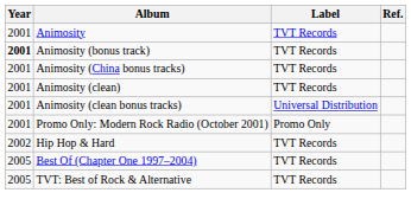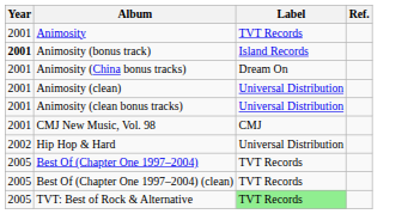Animosity (bonus track) | Label: TVT Records -> Island Records
Animosity (China bonus tracks) | Label: TVT Records -> Dream On
Animosity (clean) | Label: TVT Records -> Universal Distribution
+ row: 2001 | CMJ New Music, Vol. 98 | CMJ
- row: 2001 | Promo Only: Modern Rock Radio (October 2001) | Promo Only
Hip Hop & Hard | Label: TVT Records -> Universal Distribution
+ row: 2005 | Best Of (Chapter One 1997–2004) (clean) | TVT Records
TVT: Best of Rock & Alternative | Label: no background -> lightgreen background
